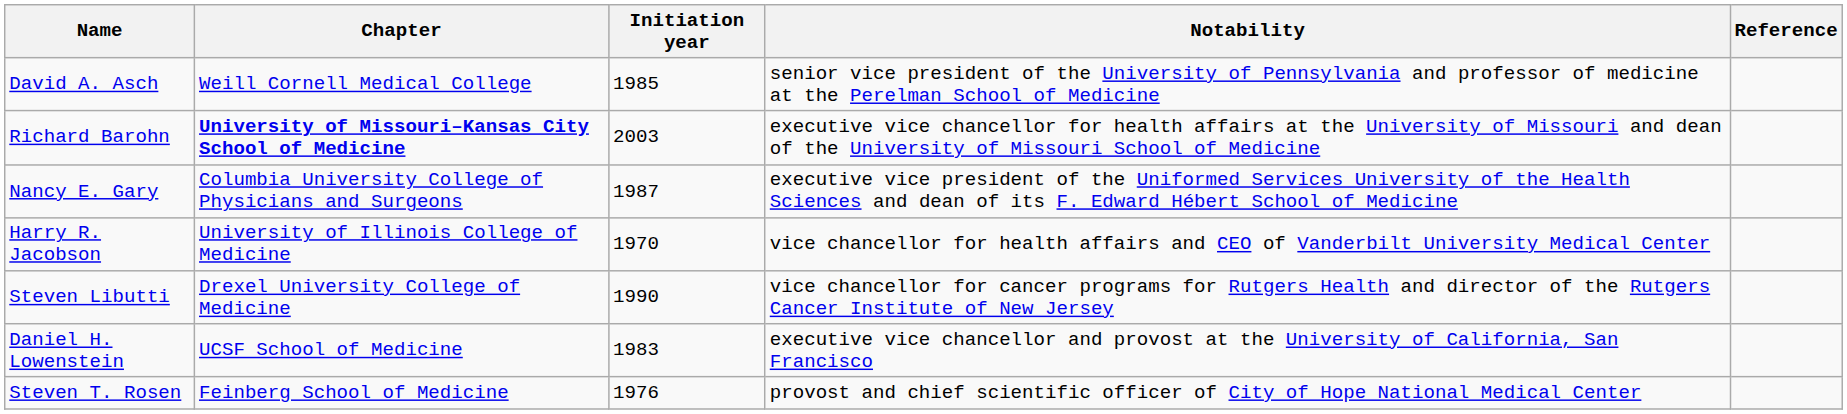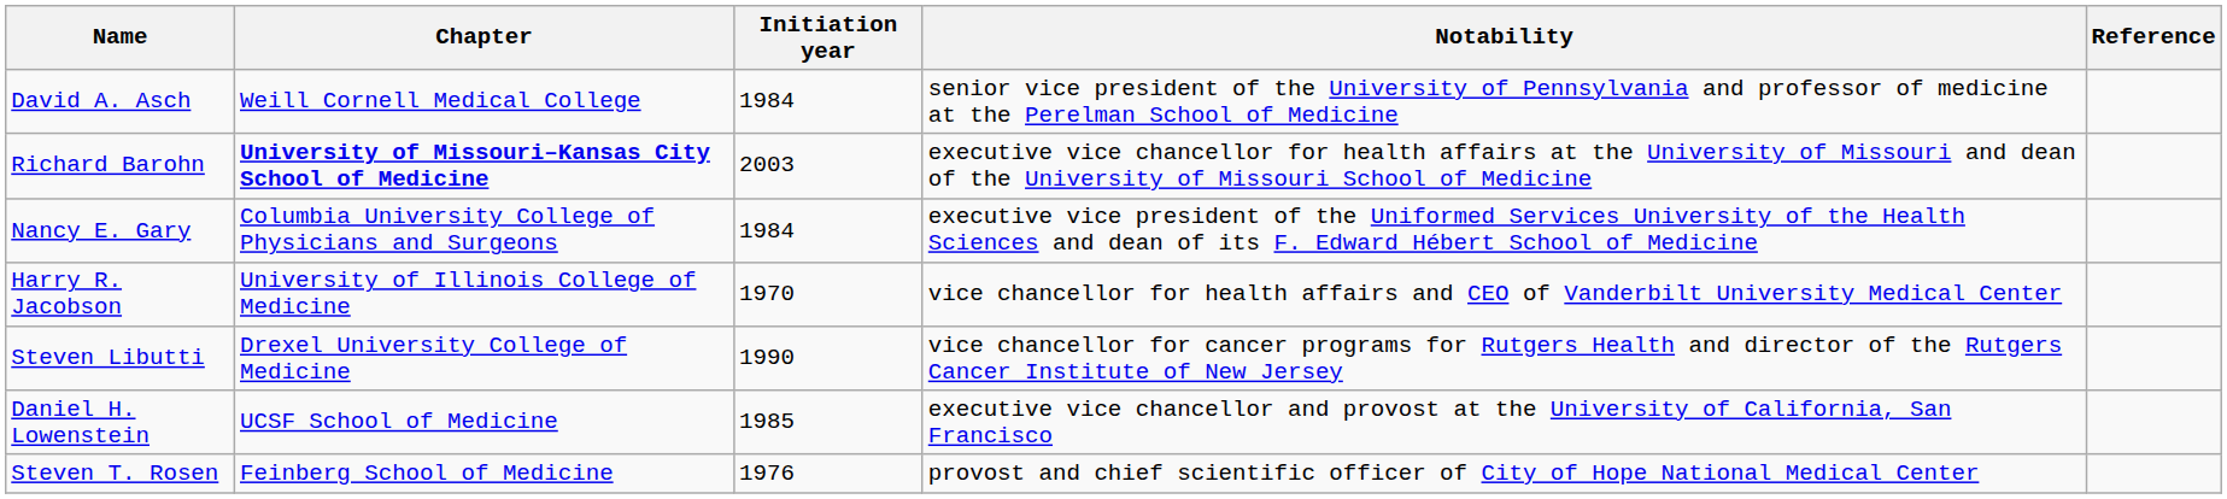David A. Asch | Initiation year: 1985 -> 1984
Nancy E. Gary | Initiation year: 1987 -> 1984
Daniel H. Lowenstein | Initiation year: 1983 -> 1985
